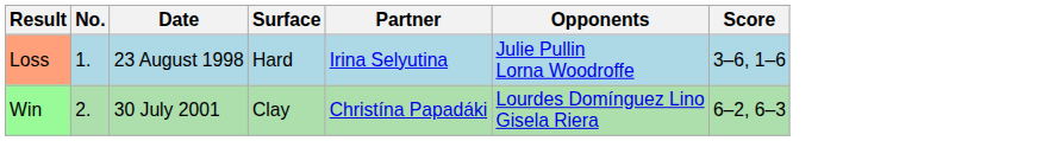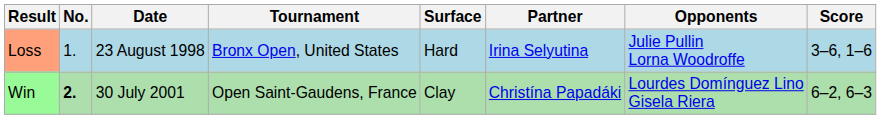+ column: Tournament | Bronx Open, United States | Open Saint-Gaudens, France
Win | No.: normal -> bold
